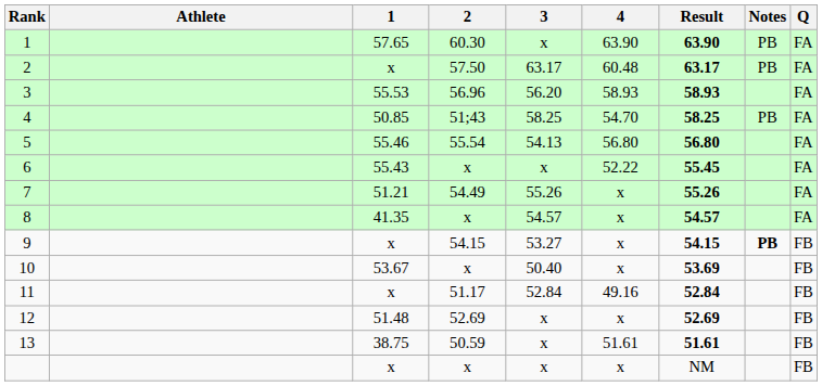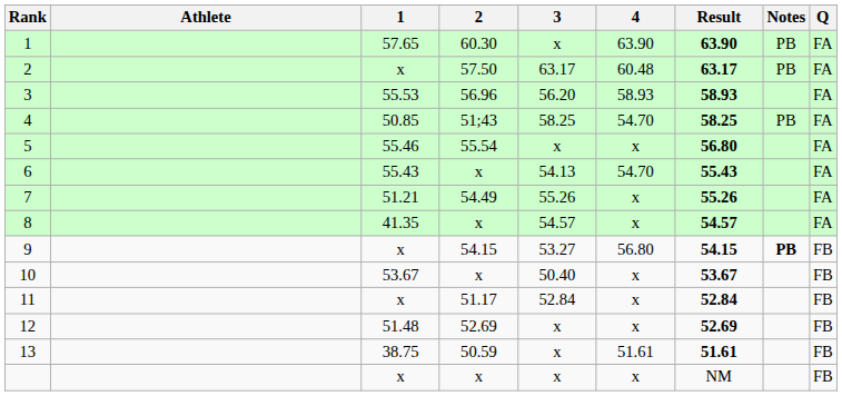5 | 3: 54.13 -> x
5 | 4: 56.80 -> x
6 | 3: x -> 54.13
6 | 4: 52.22 -> 54.70
6 | Result: 55.45 -> 55.43
9 | 4: x -> 56.80
10 | Result: 53.69 -> 53.67
11 | 4: 49.16 -> x
